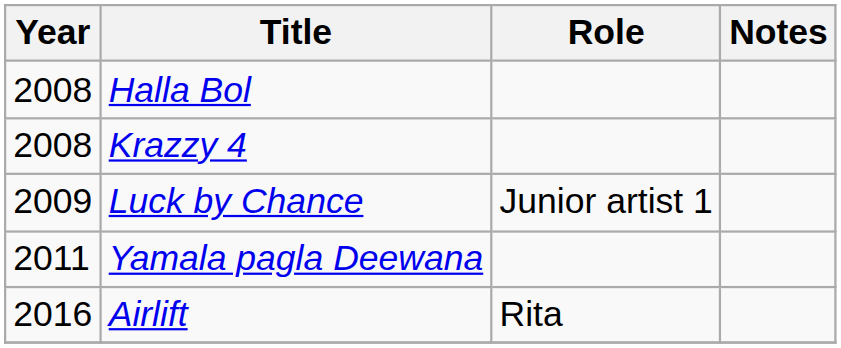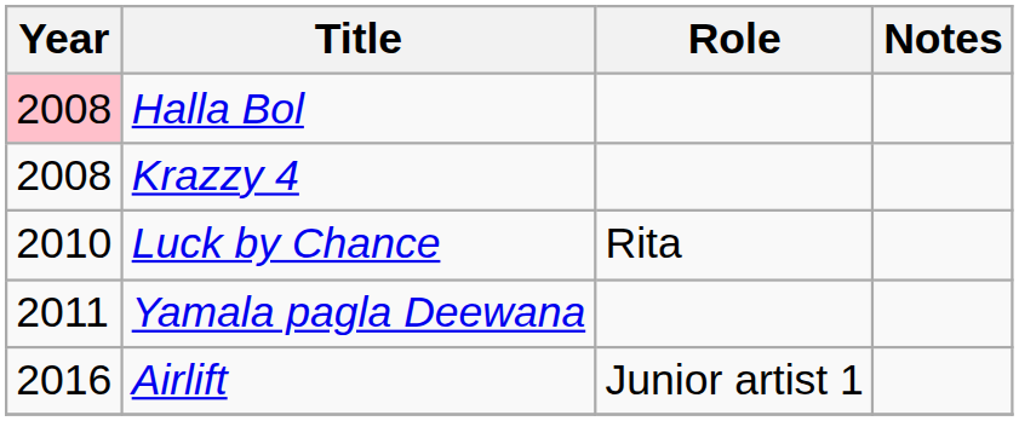Halla Bol | Year: no background -> pink background
Luck by Chance | Year: 2009 -> 2010
Luck by Chance | Role: Junior artist 1 -> Rita
Airlift | Role: Rita -> Junior artist 1
